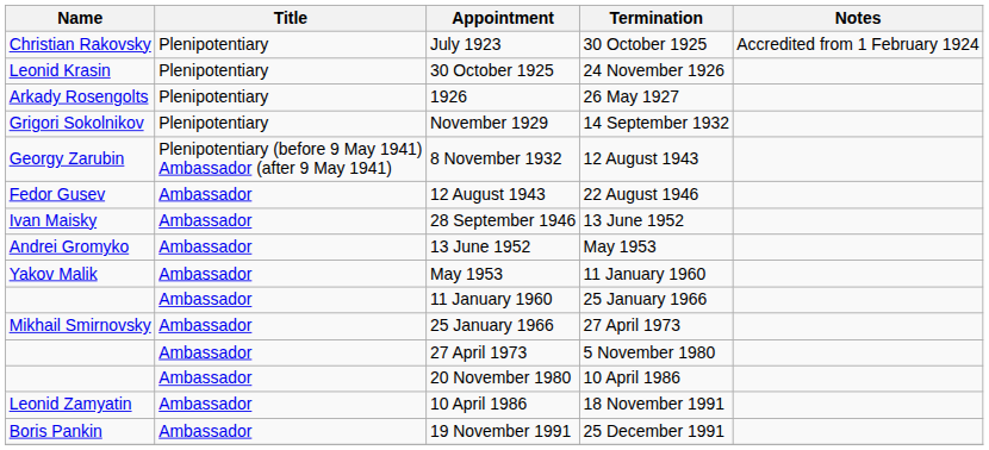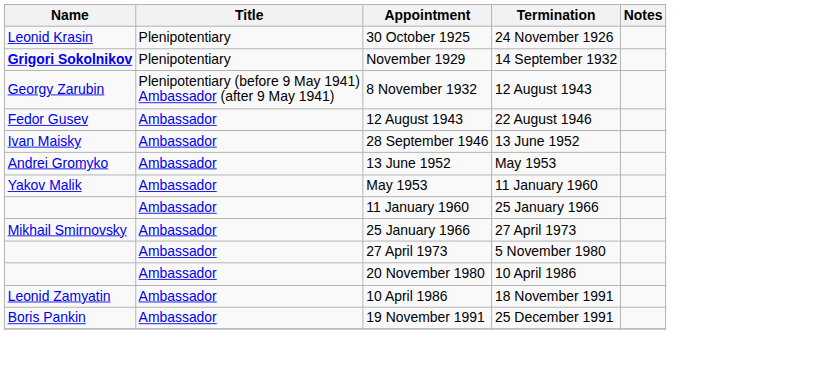- row: Christian Rakovsky | Plenipotentiary | July 1923 | 30 October 1925 | Accredited from 1 February 1924
- row: Arkady Rosengolts | Plenipotentiary | 1926 | 26 May 1927
November 1929 | Name: normal -> bold
